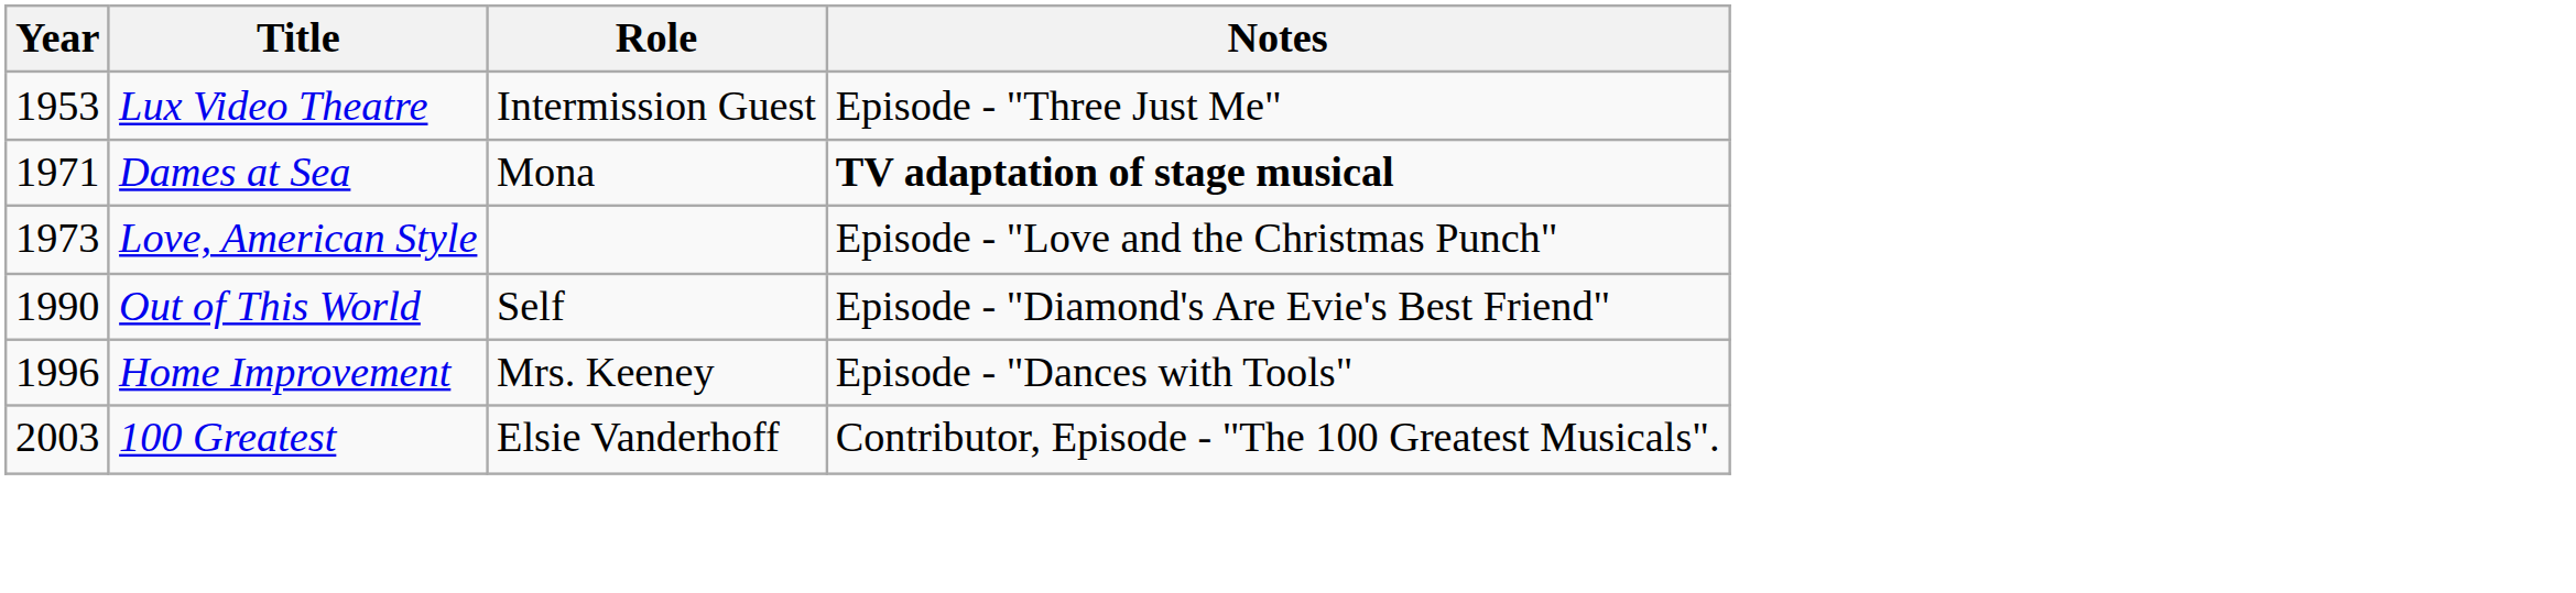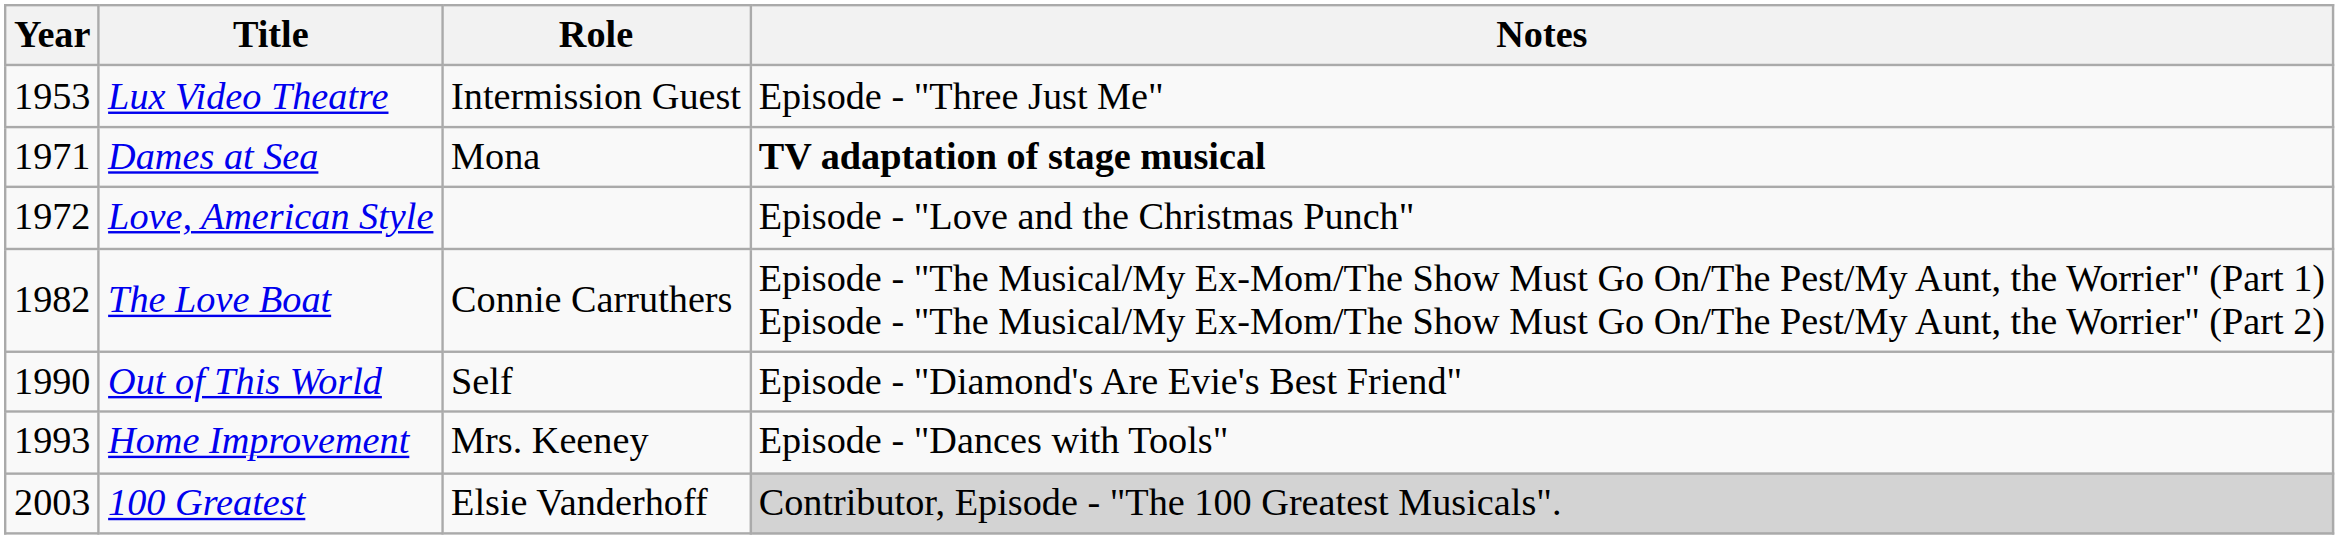Love, American Style | Year: 1973 -> 1972
+ row: 1982 | The Love Boat | Connie Carruthers | Episode - "The Musical/My Ex-Mom/The Show Must Go On/The Pest/My Aunt, the Worrier" (Part 1) Episode - "The Musical/My Ex-Mom/The Show Must Go On/The Pest/My Aunt, the Worrier" (Part 2)
Home Improvement | Year: 1996 -> 1993
100 Greatest | Notes: no background -> lightgrey background
